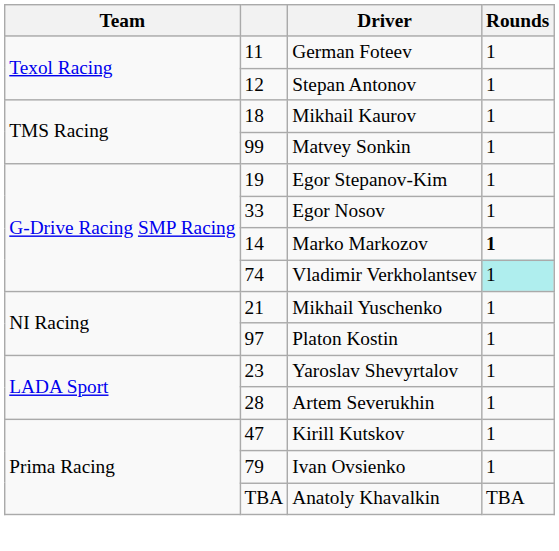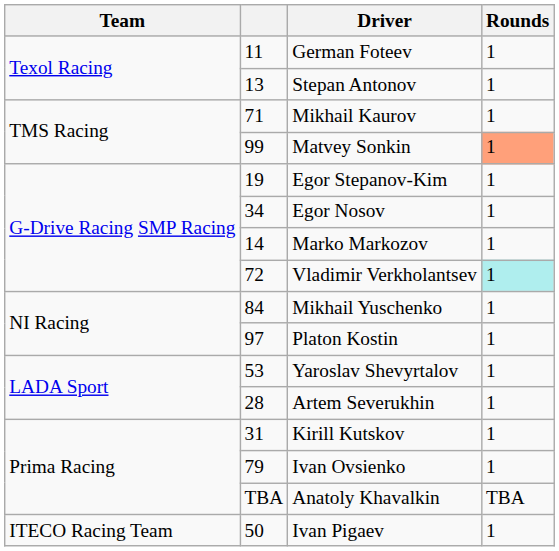Stepan Antonov | column 2: 12 -> 13
Mikhail Kaurov | column 2: 18 -> 71
Matvey Sonkin | Rounds: no background -> lightsalmon background
Egor Nosov | column 2: 33 -> 34
Marko Markozov | Rounds: bold -> normal
Vladimir Verkholantsev | column 2: 74 -> 72
Mikhail Yuschenko | column 2: 21 -> 84
Yaroslav Shevyrtalov | column 2: 23 -> 53
Kirill Kutskov | column 2: 47 -> 31
+ row: ITECO Racing Team | 50 | Ivan Pigaev | 1
